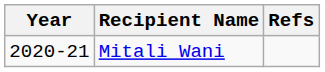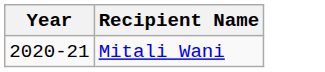- column: Refs
